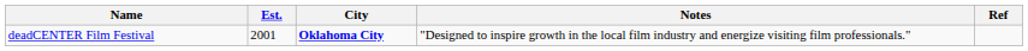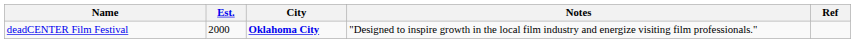deadCENTER Film Festival | Est.: 2001 -> 2000
